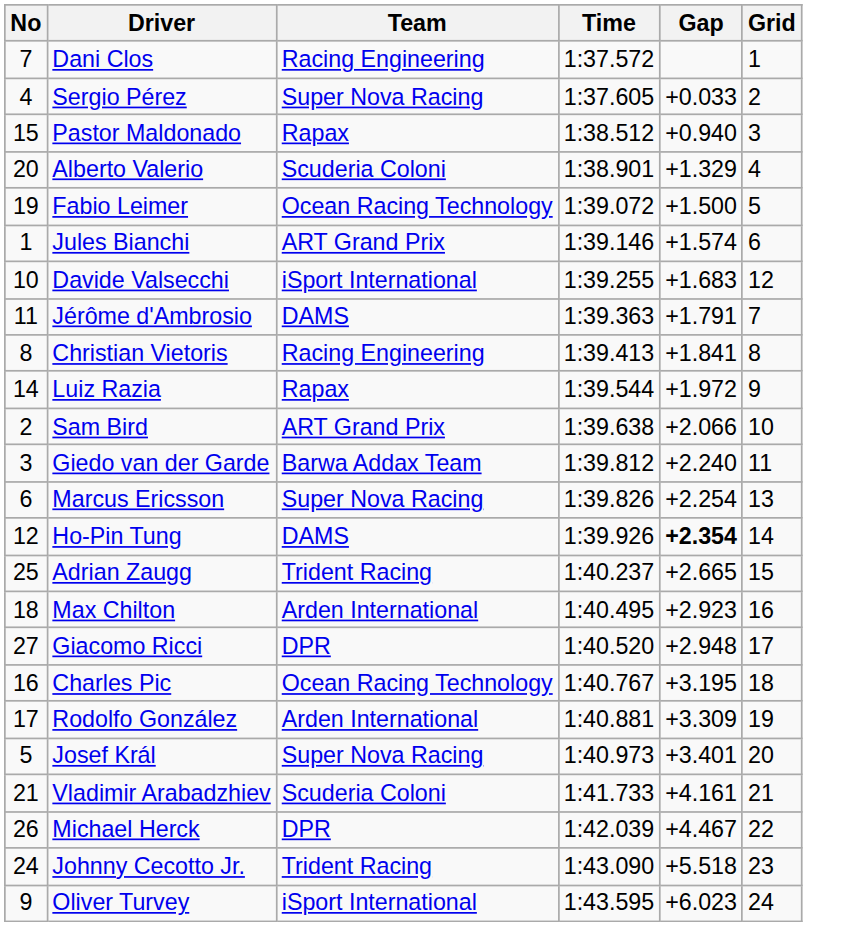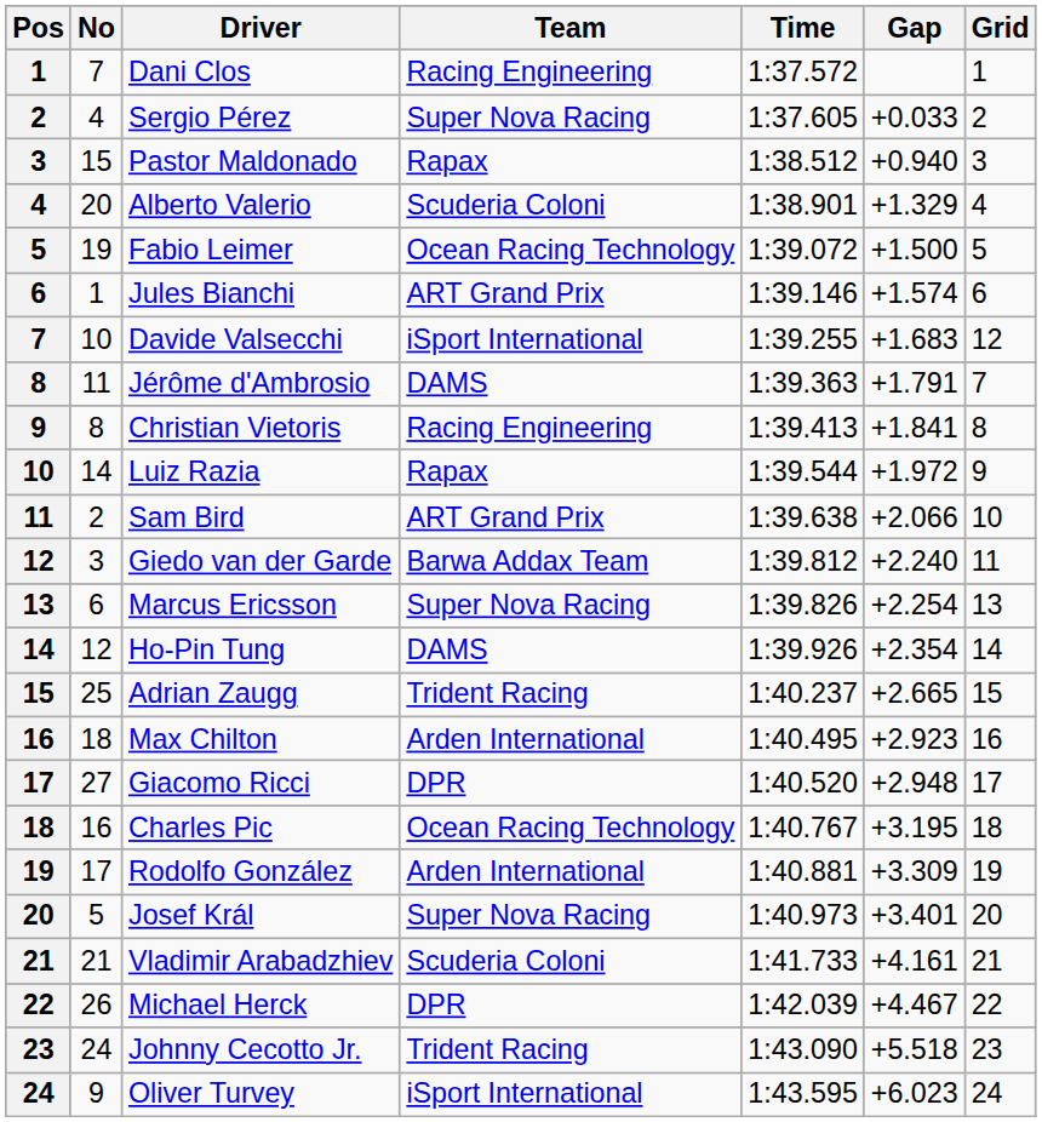+ column: Pos | 1 | 2 | 3 | 4 | 5 | 6 | 7 | 8 | 9 | 10 | 11 | 12 | 13 | 14 | 15 | 16 | 17 | 18 | 19 | 20 | 21 | 22 | 23 | 24
Ho-Pin Tung | Gap: bold -> normal
